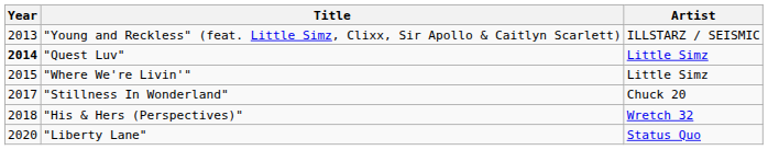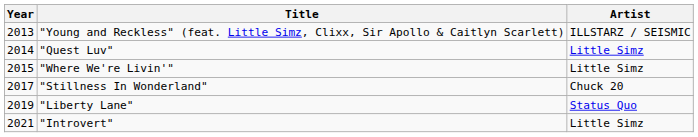"Quest Luv" | Year: bold -> normal
- row: 2018 | "His & Hers (Perspectives)" | Wretch 32
"Liberty Lane" | Year: 2020 -> 2019
+ row: 2021 | "Introvert" | Little Simz
